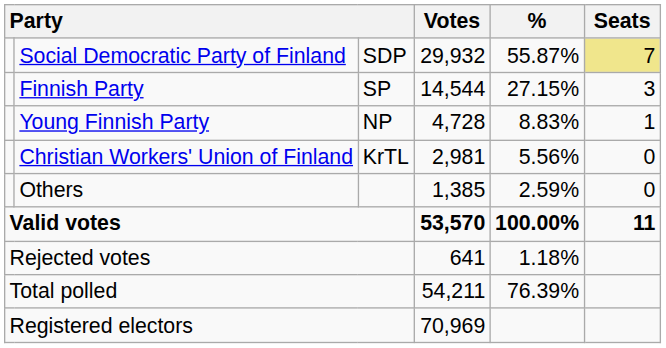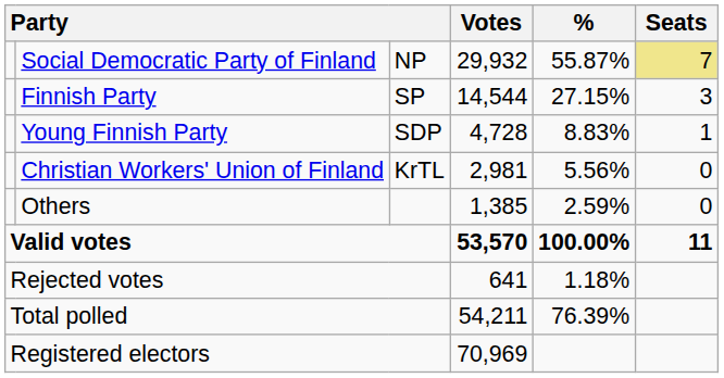Social Democratic Party of Finland | column 3: SDP -> NP
Young Finnish Party | column 3: NP -> SDP
